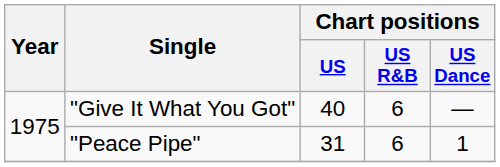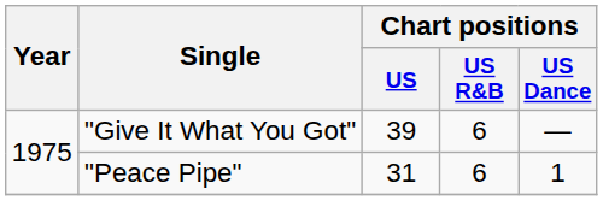"Give It What You Got" | Chart positions / US: 40 -> 39
